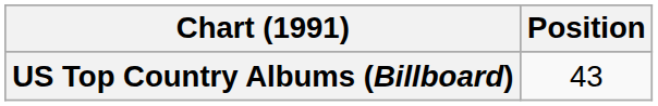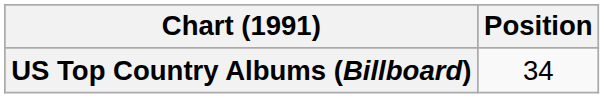US Top Country Albums (Billboard) | Position: 43 -> 34
